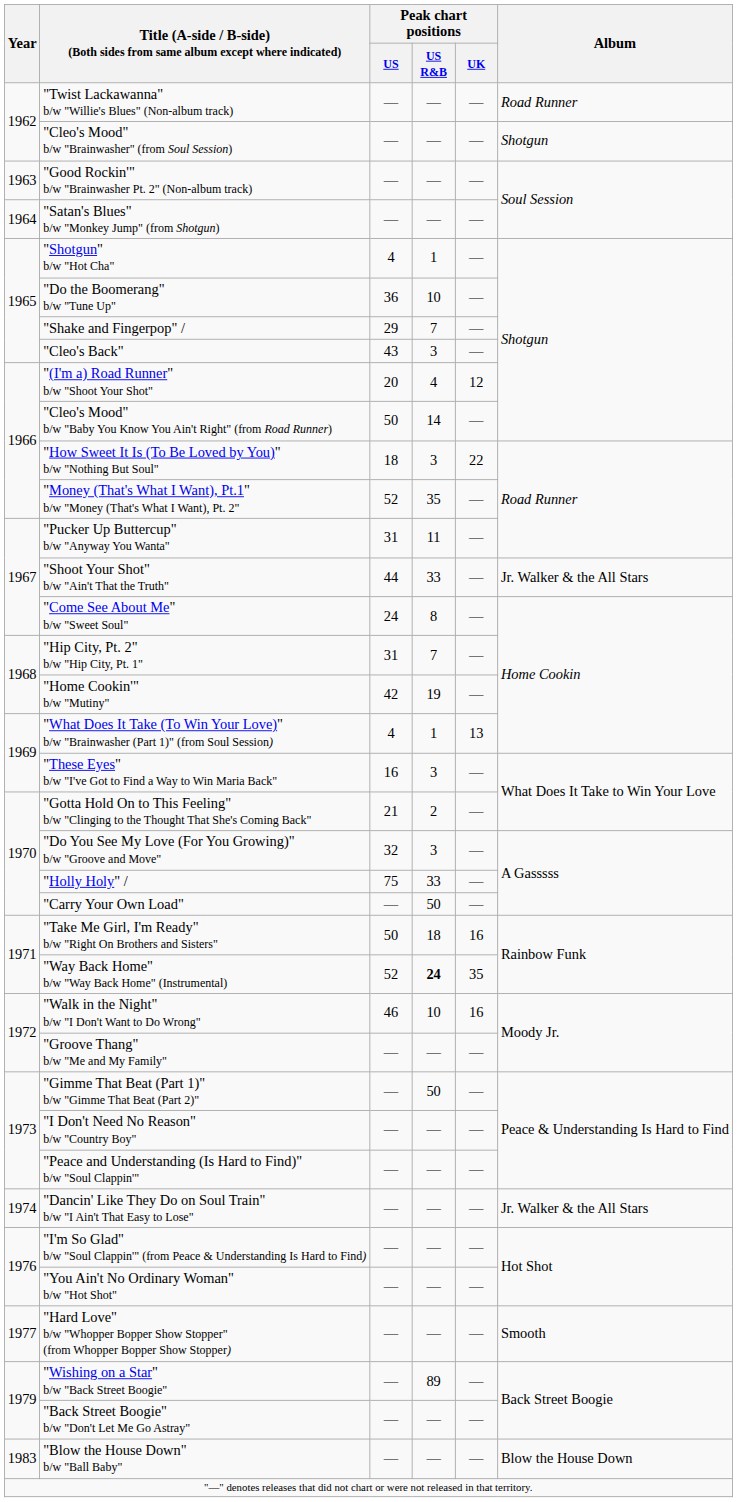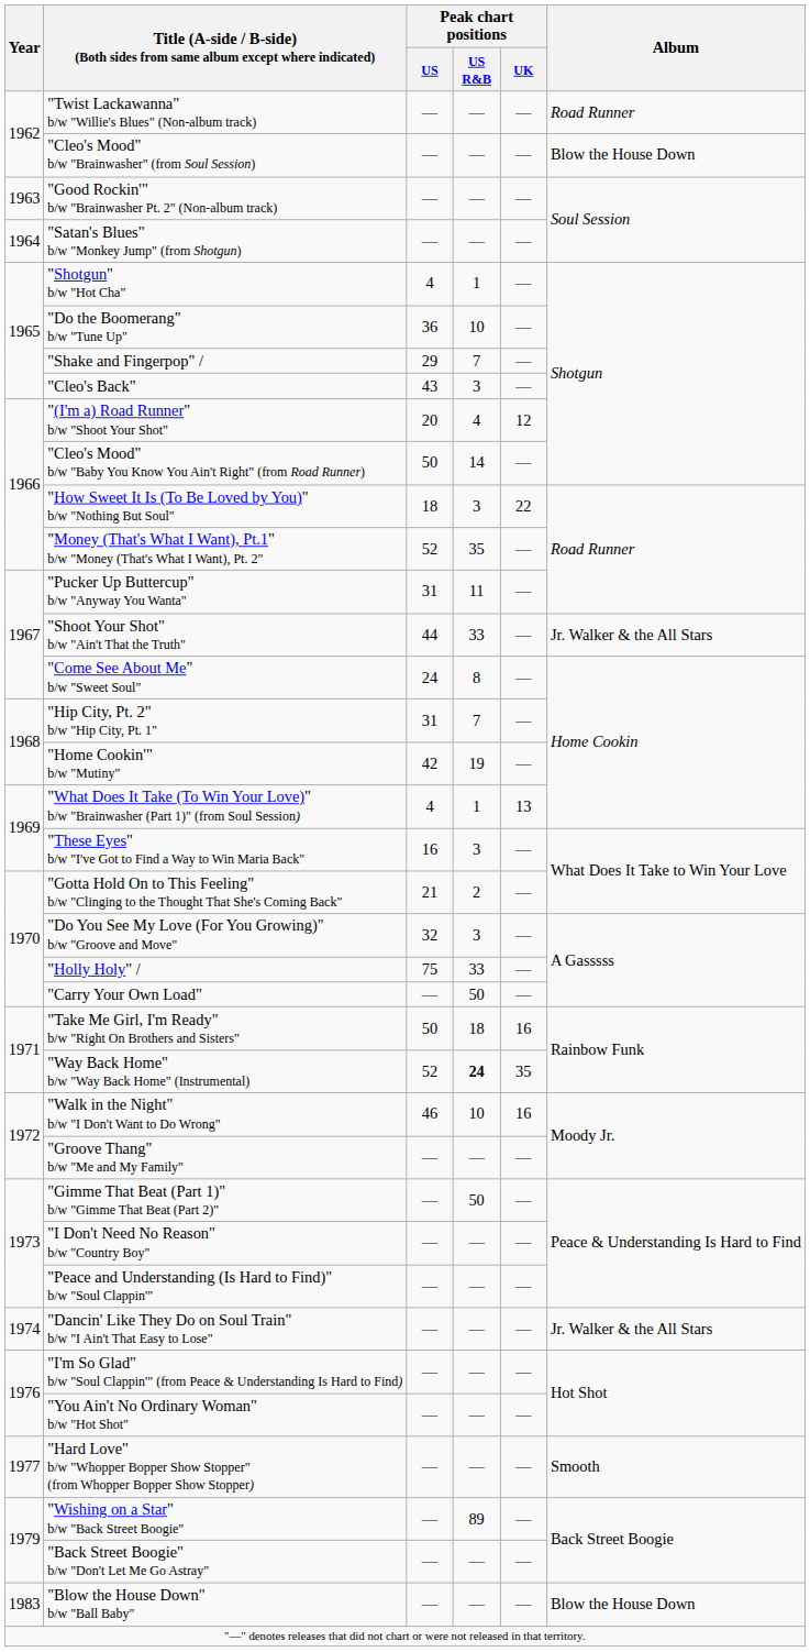"Cleo's Mood" b/w "Brainwasher" (from Soul Session) | Album: Shotgun -> Blow the House Down
